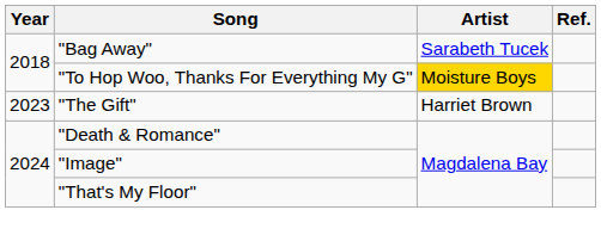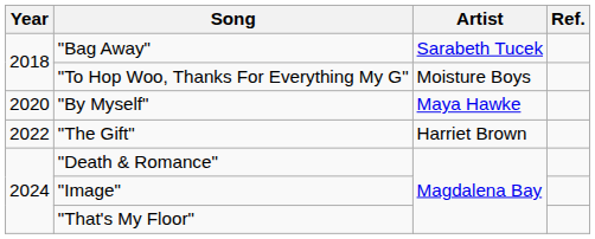"To Hop Woo, Thanks For Everything My G" | Artist: gold background -> no background
+ row: 2020 | "By Myself" | Maya Hawke
"The Gift" | Year: 2023 -> 2022
